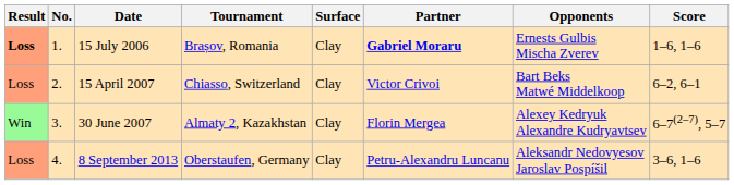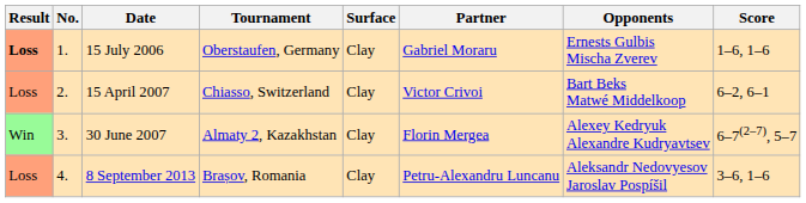15 July 2006 | Tournament: Brașov, Romania -> Oberstaufen, Germany
15 July 2006 | Partner: bold -> normal
8 September 2013 | Tournament: Oberstaufen, Germany -> Brașov, Romania
